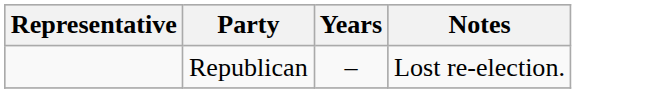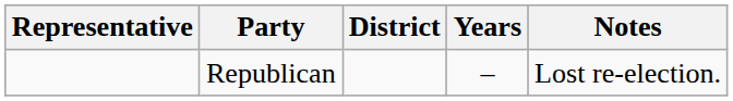+ column: District
